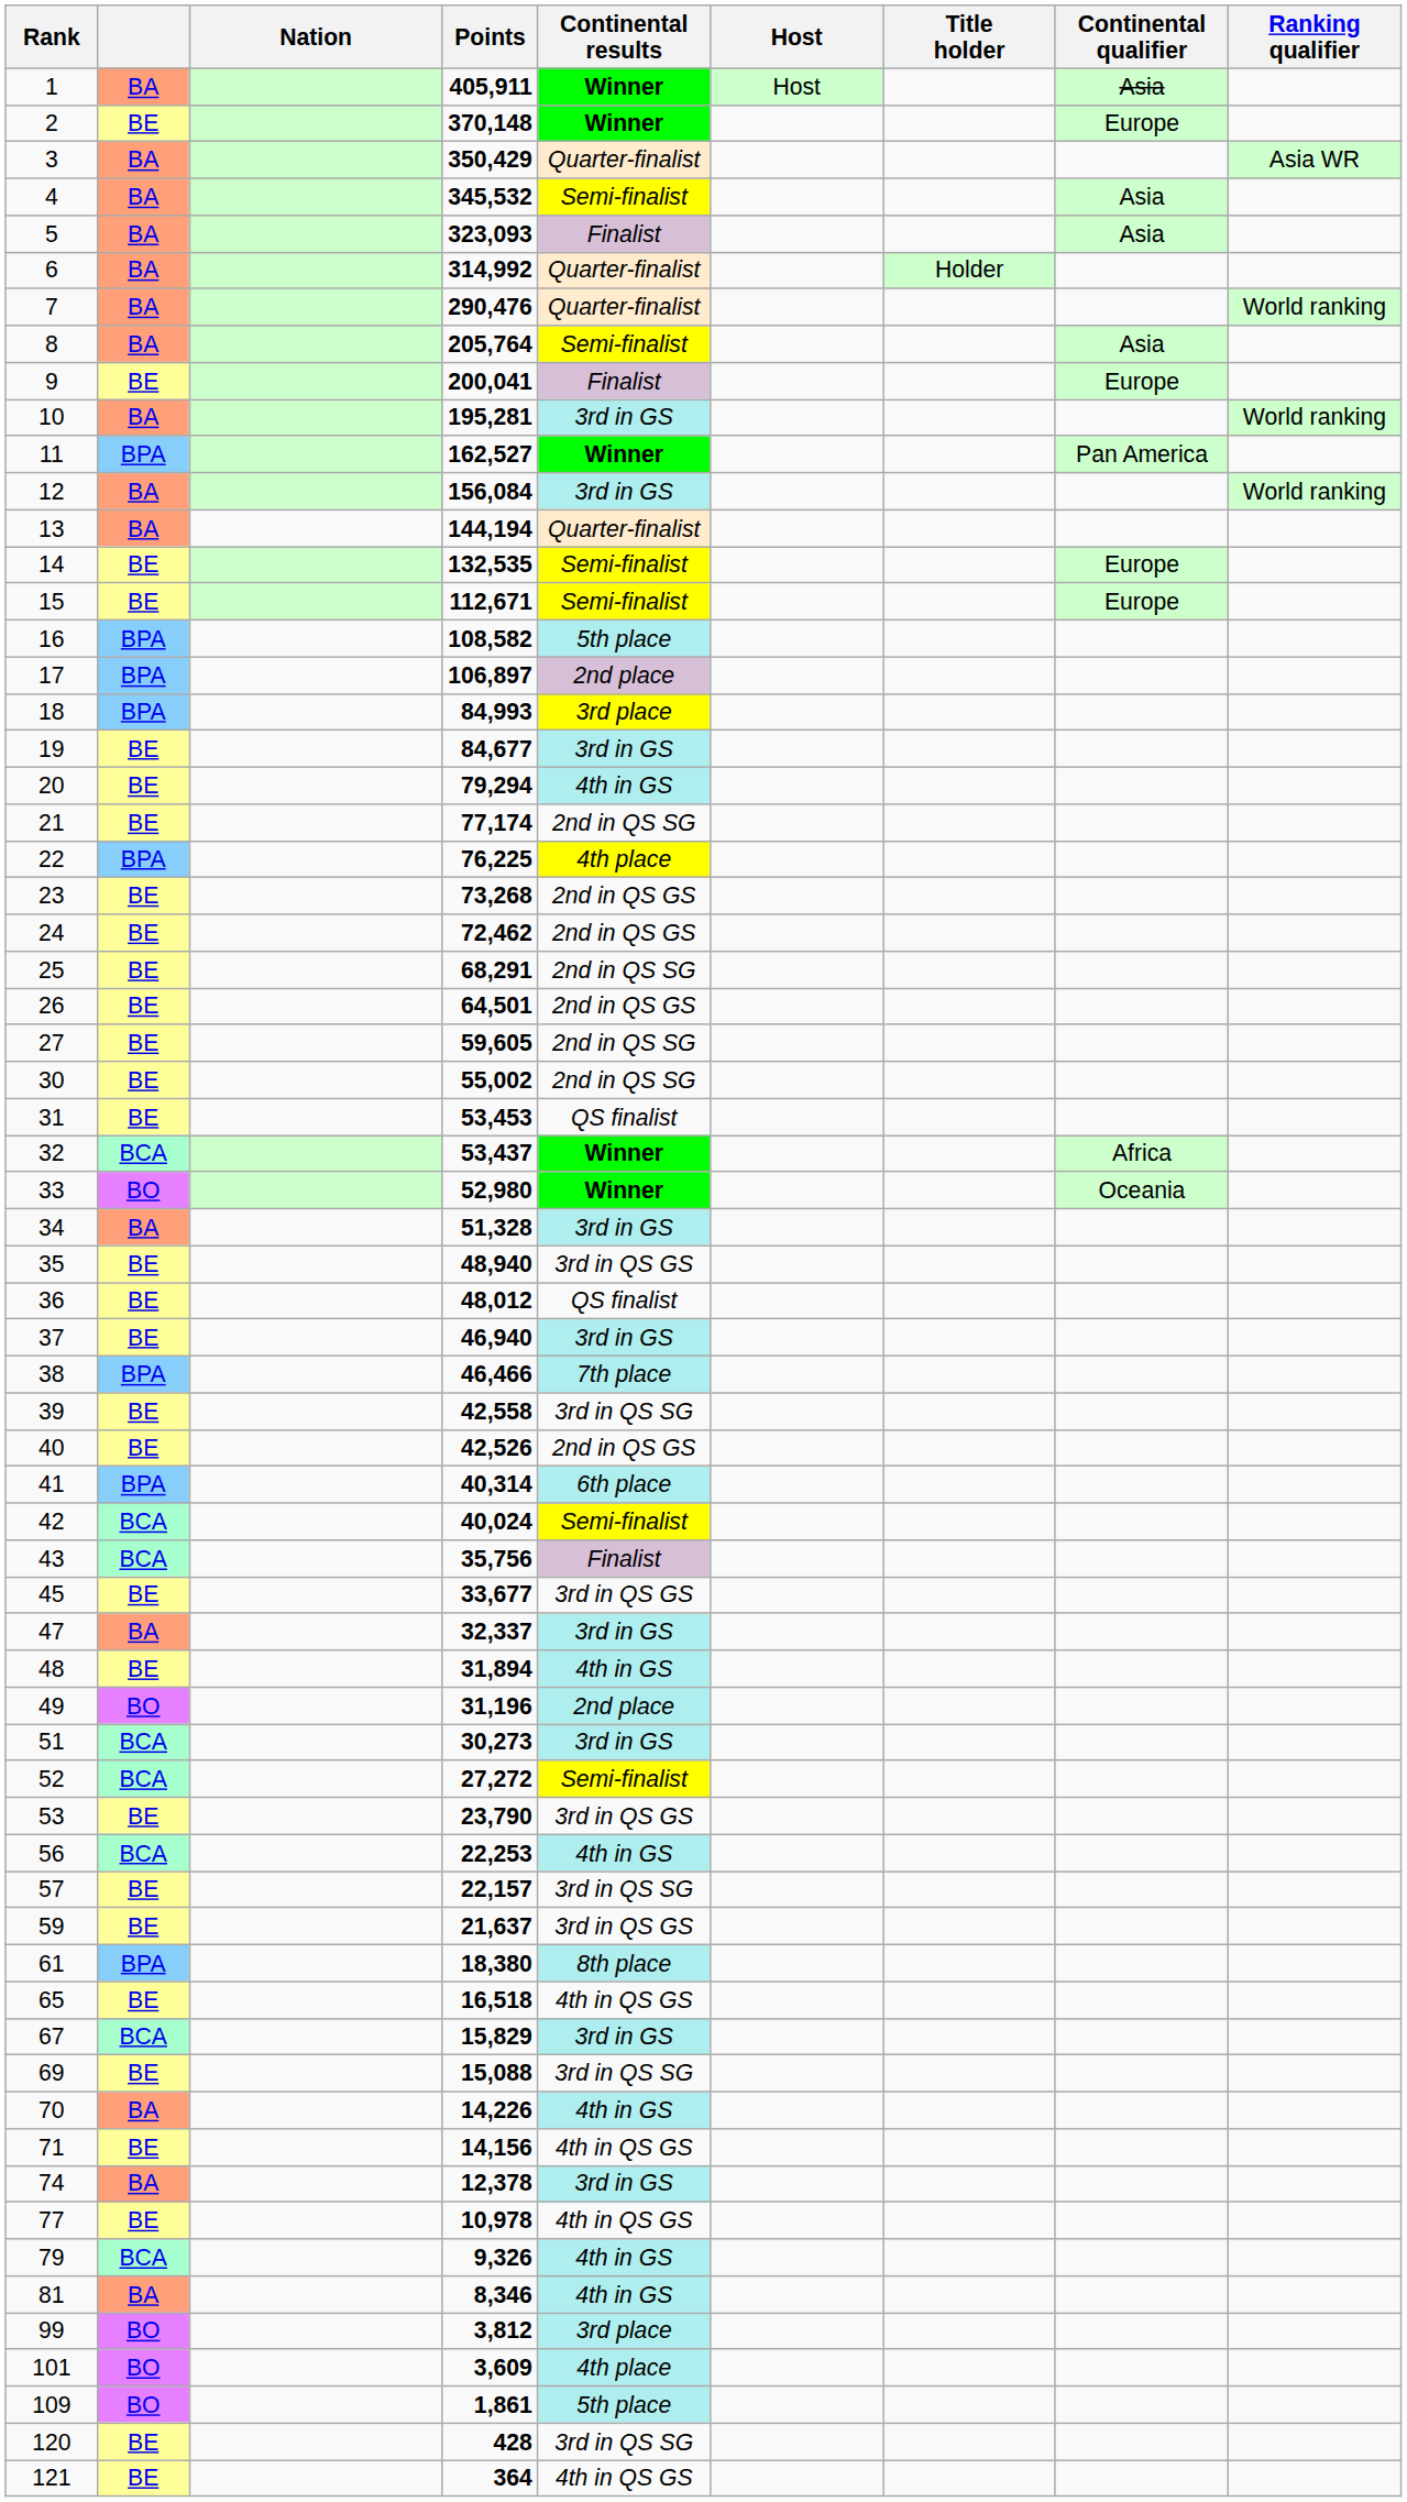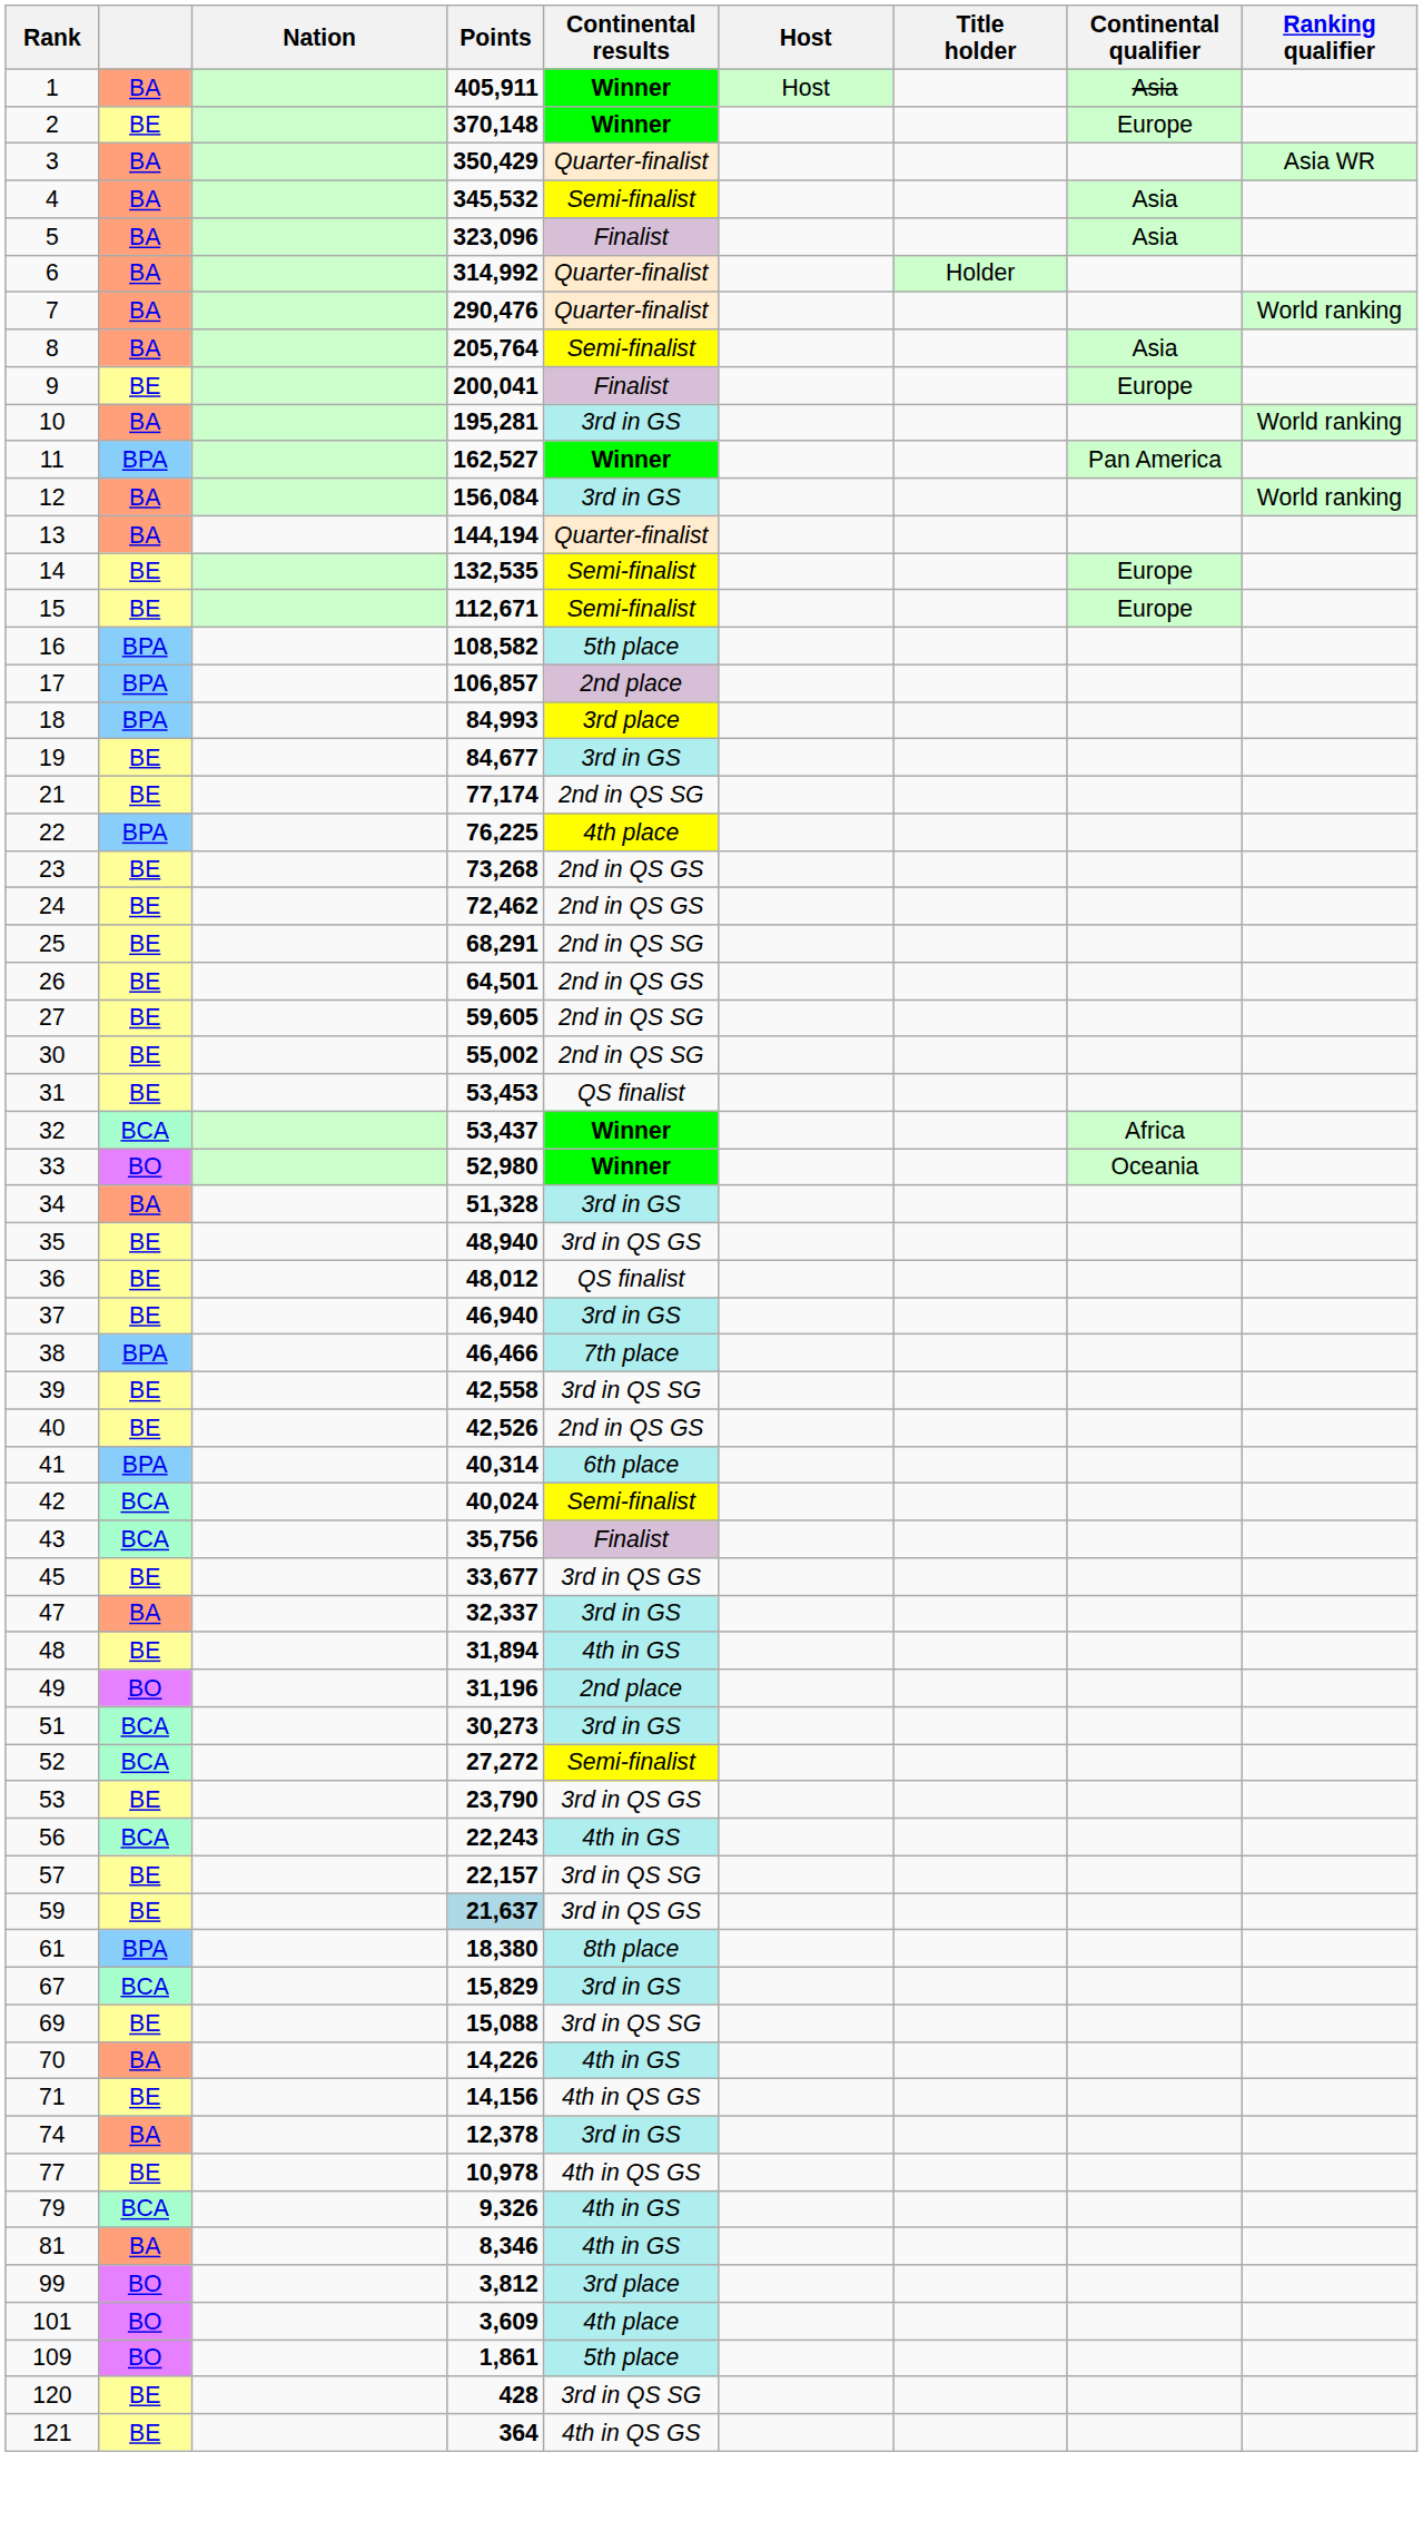5 | Points: 323,093 -> 323,096
17 | Points: 106,897 -> 106,857
- row: 20 | BE | 79,294 | 4th in GS
56 | Points: 22,253 -> 22,243
59 | Points: no background -> lightblue background
- row: 65 | BE | 16,518 | 4th in QS GS
